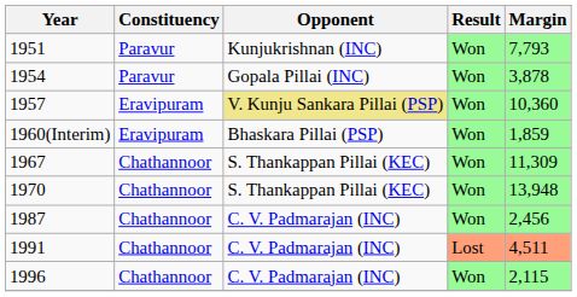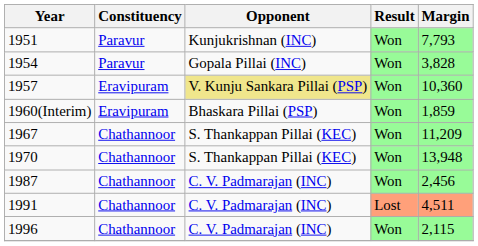1954 | Margin: 3,878 -> 3,828
1967 | Margin: 11,309 -> 11,209
